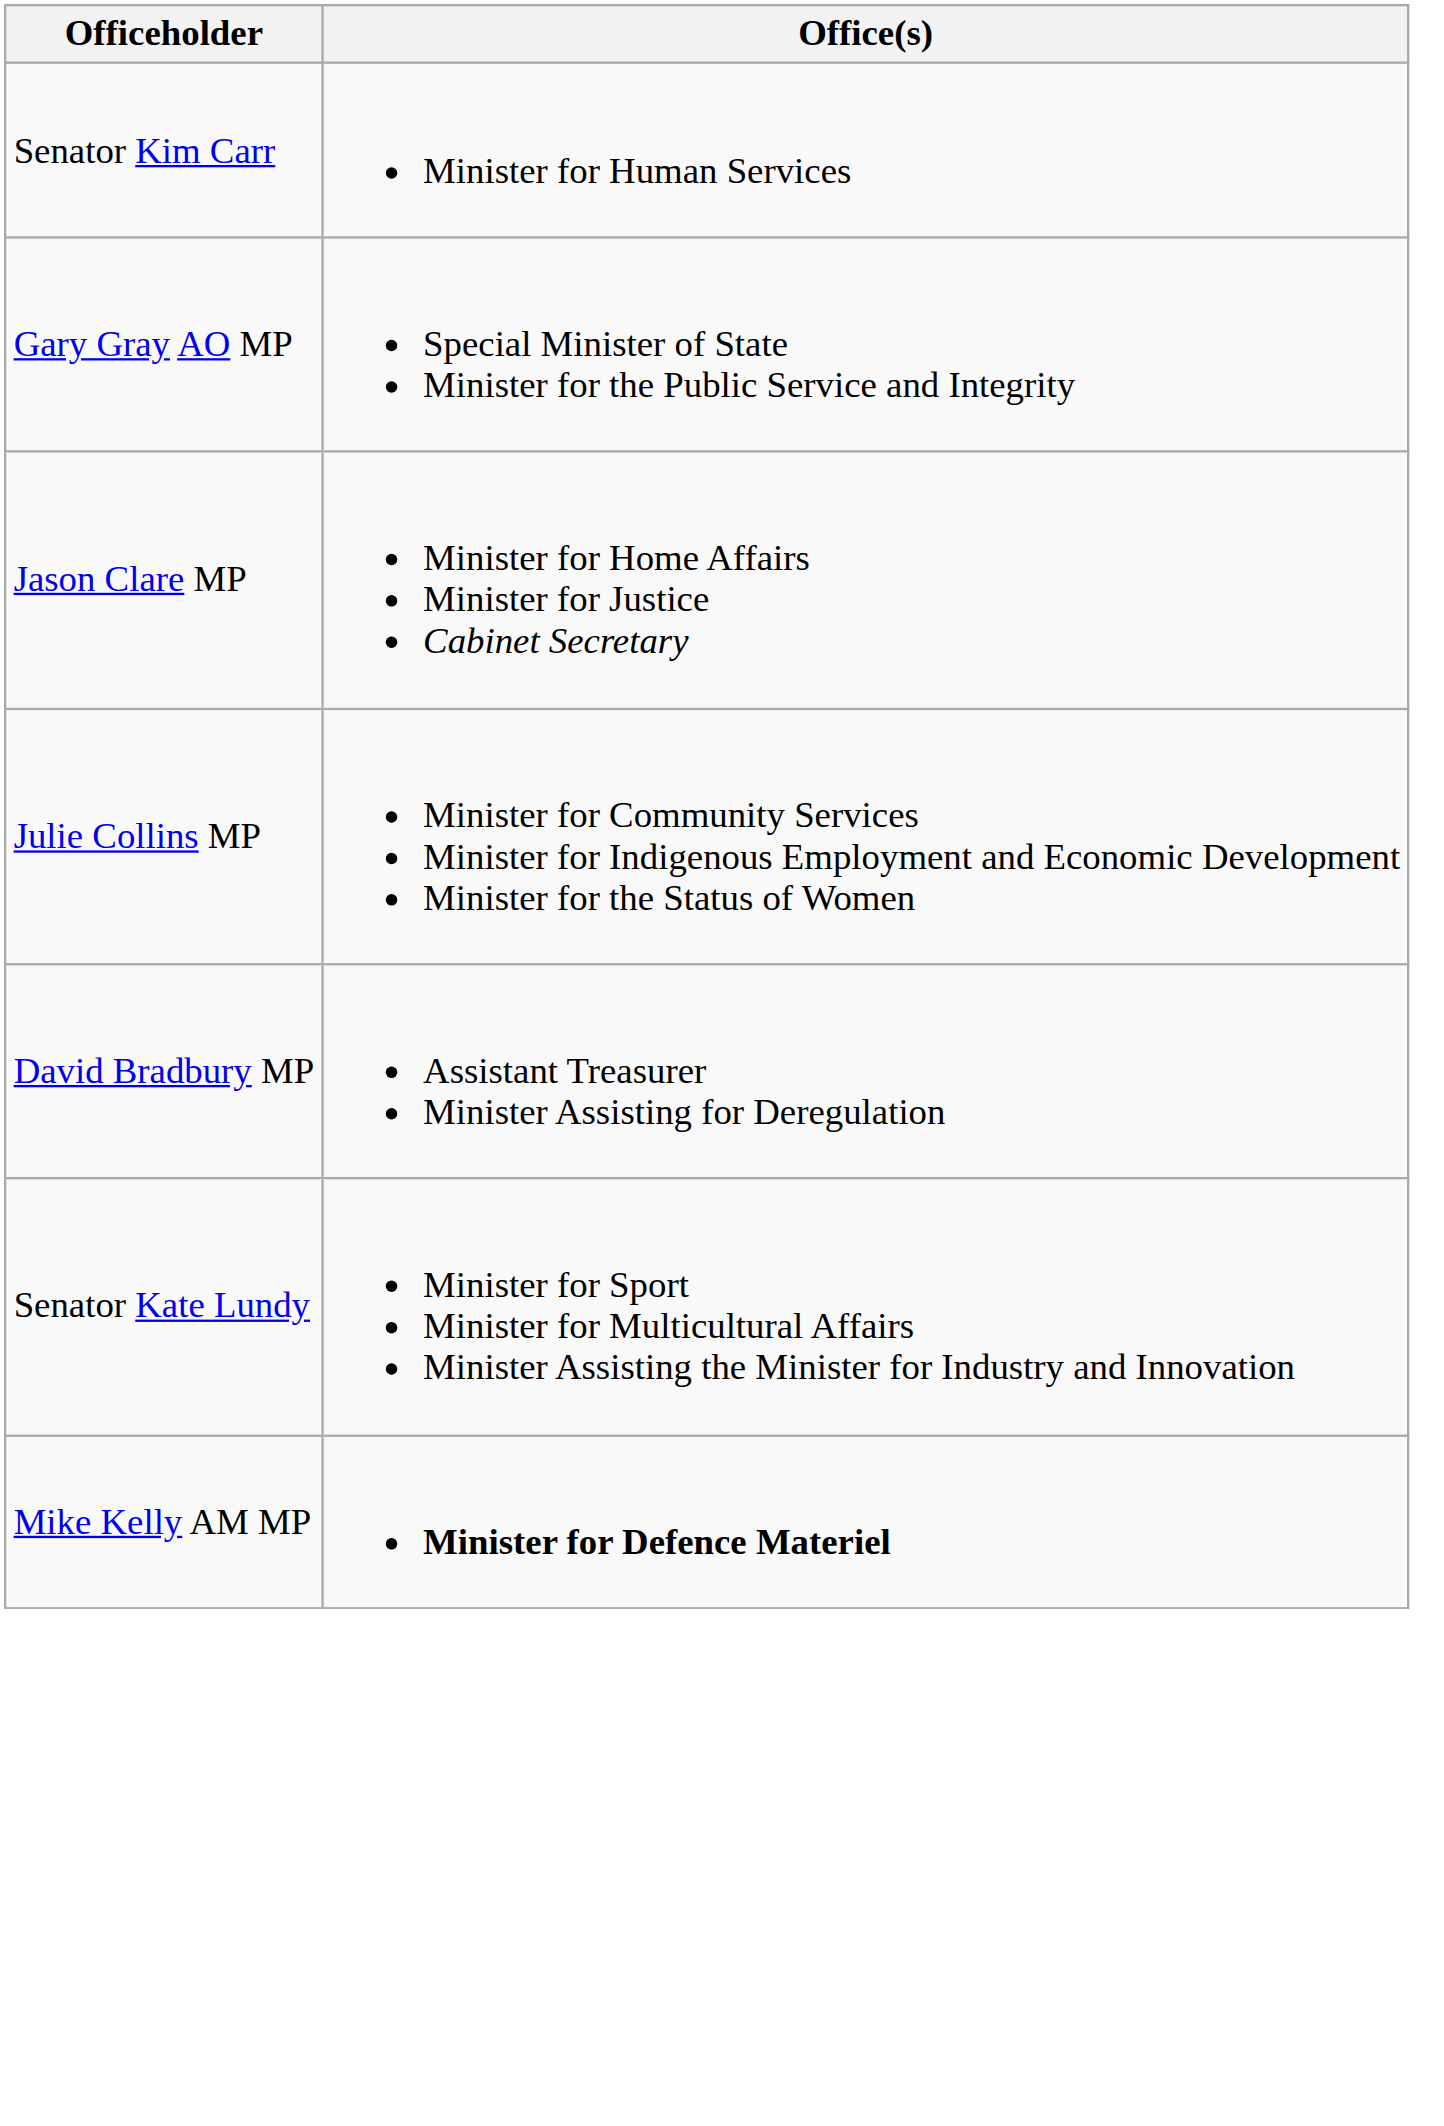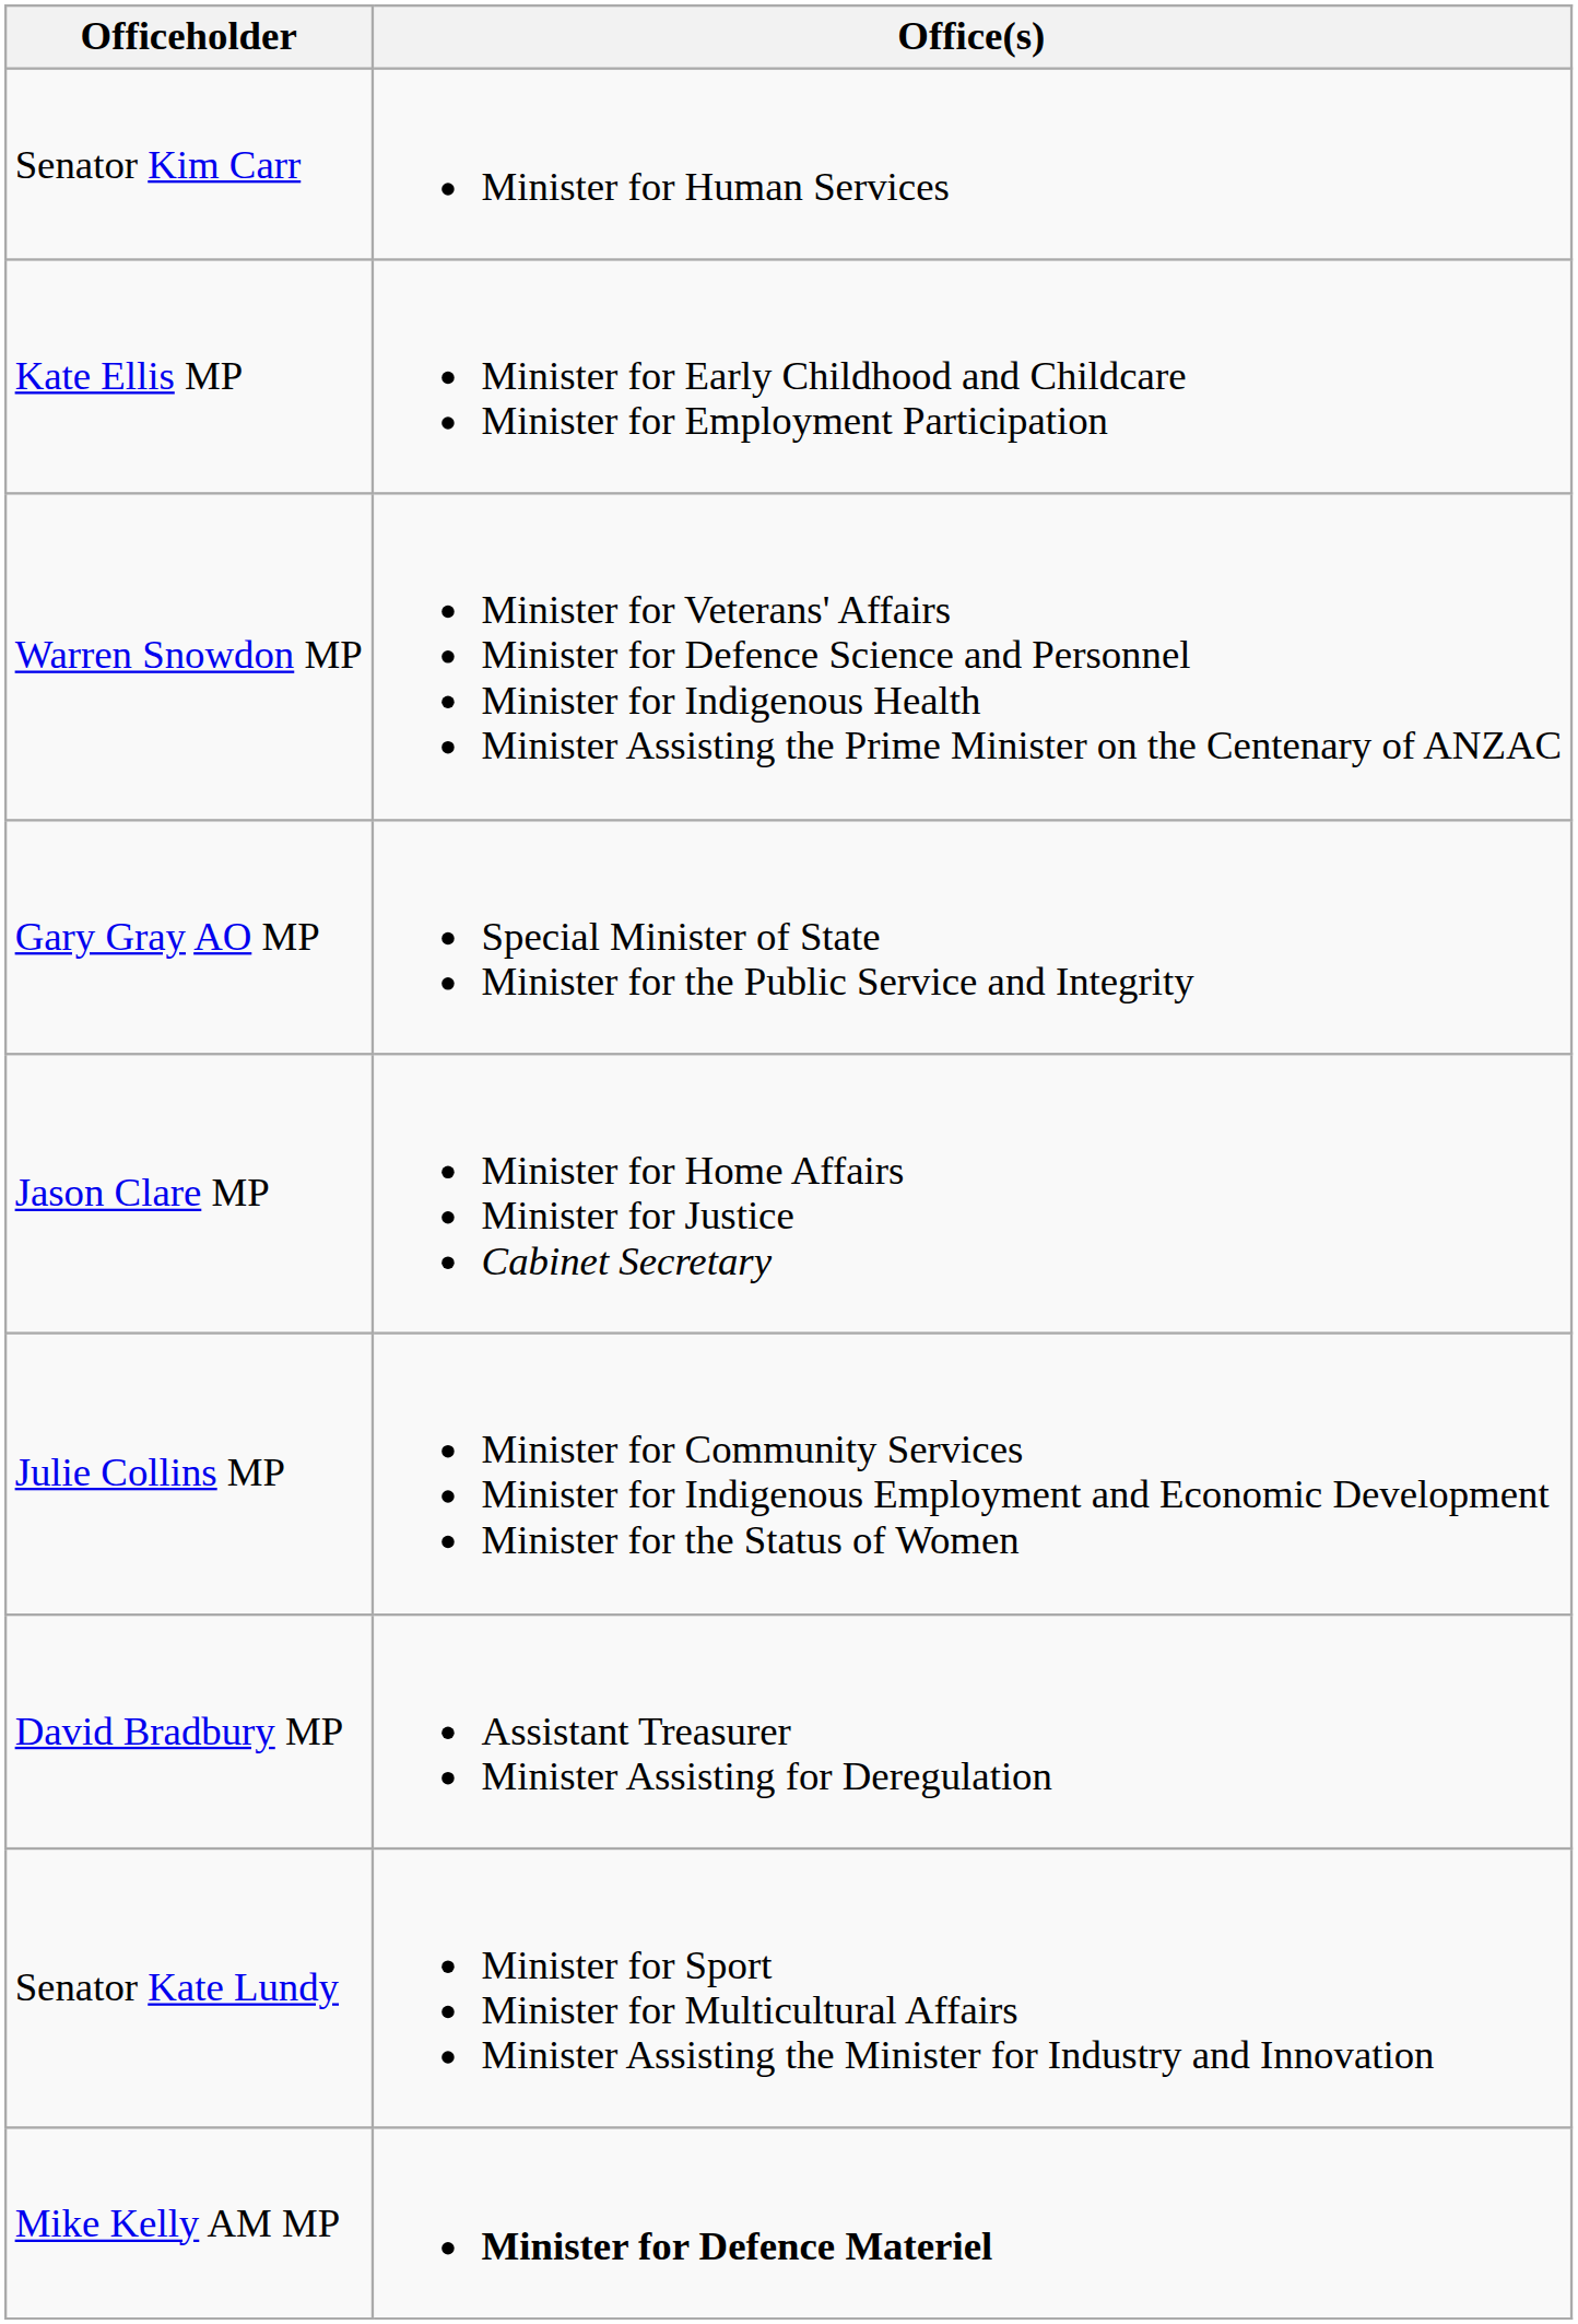+ row: Kate Ellis MP | Minister for Early Childhood and Childcare Minister for Employment Participation
+ row: Warren Snowdon MP | Minister for Veterans' Affairs Minister for Defence Science and Personnel Minister for Indigenous Health Minister Assisting the Prime Minister on the Centenary of ANZAC
